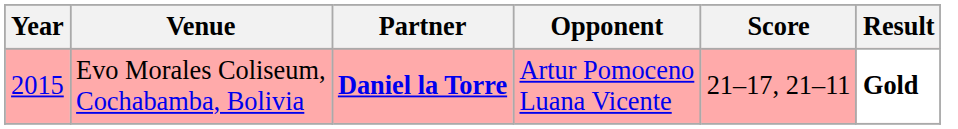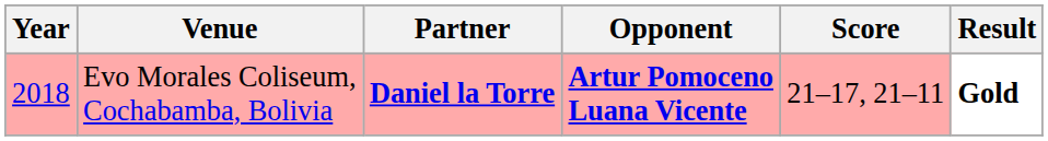Evo Morales Coliseum, Cochabamba, Bolivia | Year: 2015 -> 2018
Evo Morales Coliseum, Cochabamba, Bolivia | Opponent: normal -> bold
